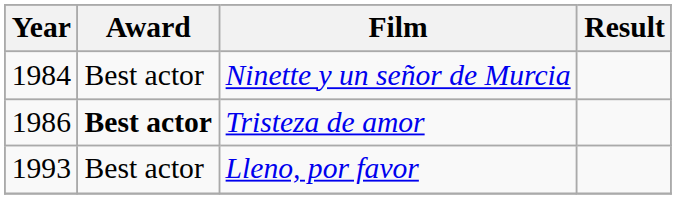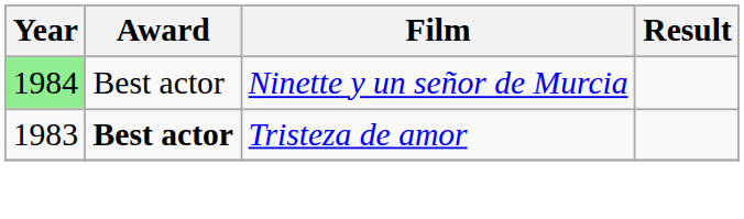Ninette y un señor de Murcia | Year: no background -> lightgreen background
Tristeza de amor | Year: 1986 -> 1983
- row: 1993 | Best actor | Lleno, por favor
